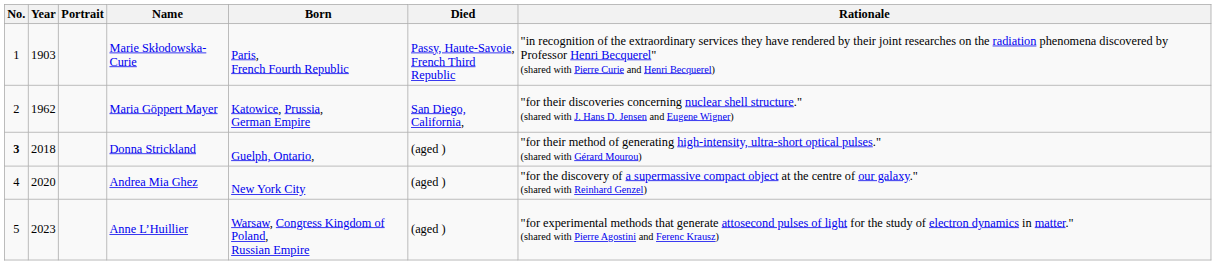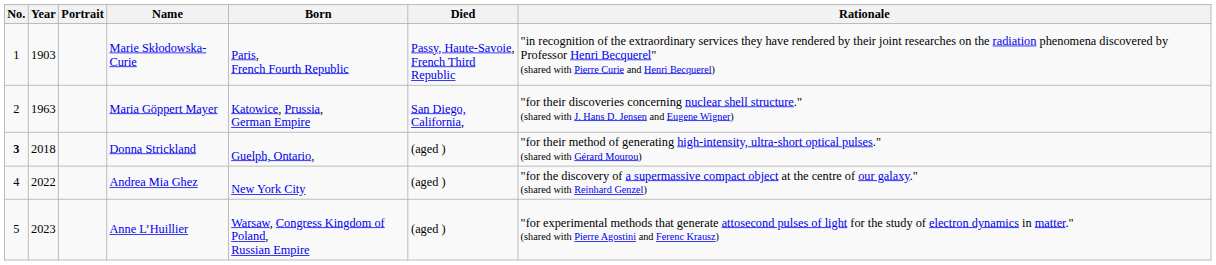Maria Göppert Mayer | Year: 1962 -> 1963
Andrea Mia Ghez | Year: 2020 -> 2022
